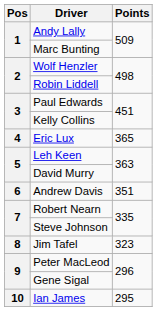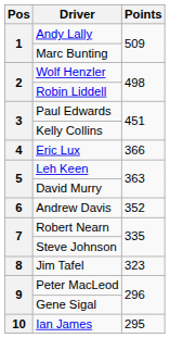Eric Lux | Points: 365 -> 366
Andrew Davis | Points: 351 -> 352
